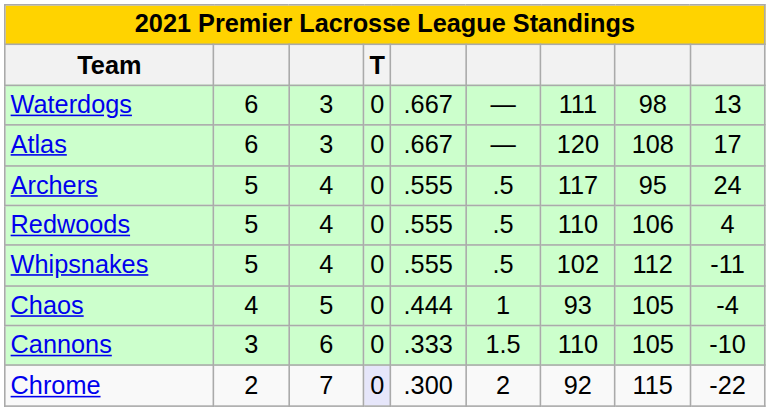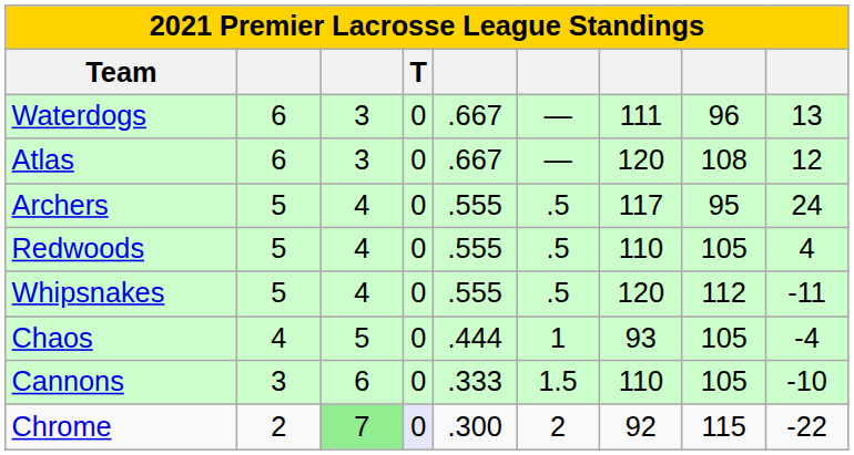Waterdogs | column 8: 98 -> 96
Atlas | column 9: 17 -> 12
Redwoods | column 8: 106 -> 105
Whipsnakes | column 7: 102 -> 120
Chrome | column 3: no background -> lightgreen background
